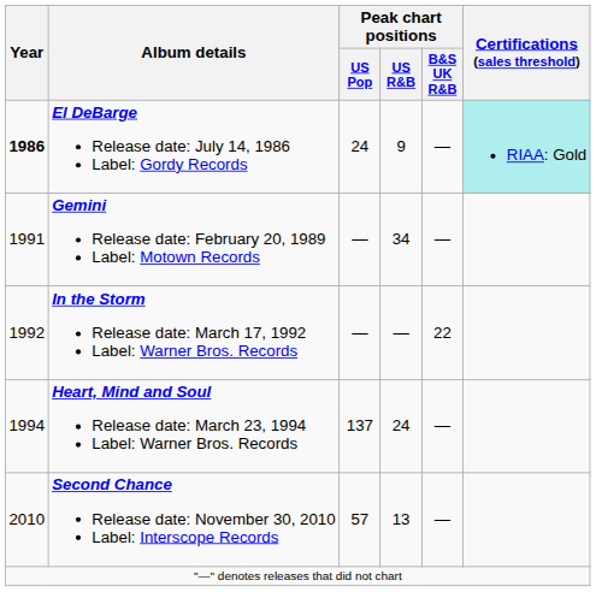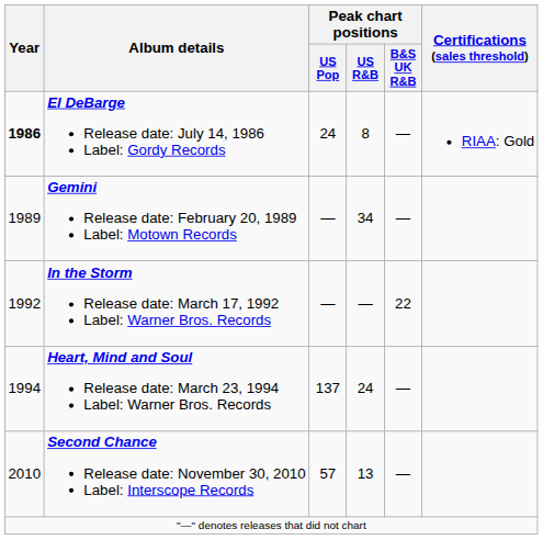El DeBarge Release date: July 14, 1986 Label: Gordy Records | Peak chart positions / US R&B: 9 -> 8
El DeBarge Release date: July 14, 1986 Label: Gordy Records | Certifications (sales threshold): paleturquoise background -> no background
Gemini Release date: February 20, 1989 Label: Motown Records | Year: 1991 -> 1989
